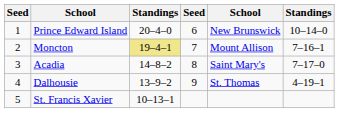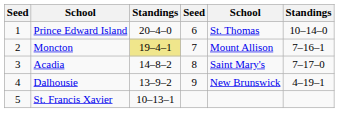Prince Edward Island | column 5: New Brunswick -> St. Thomas
Dalhousie | column 5: St. Thomas -> New Brunswick
